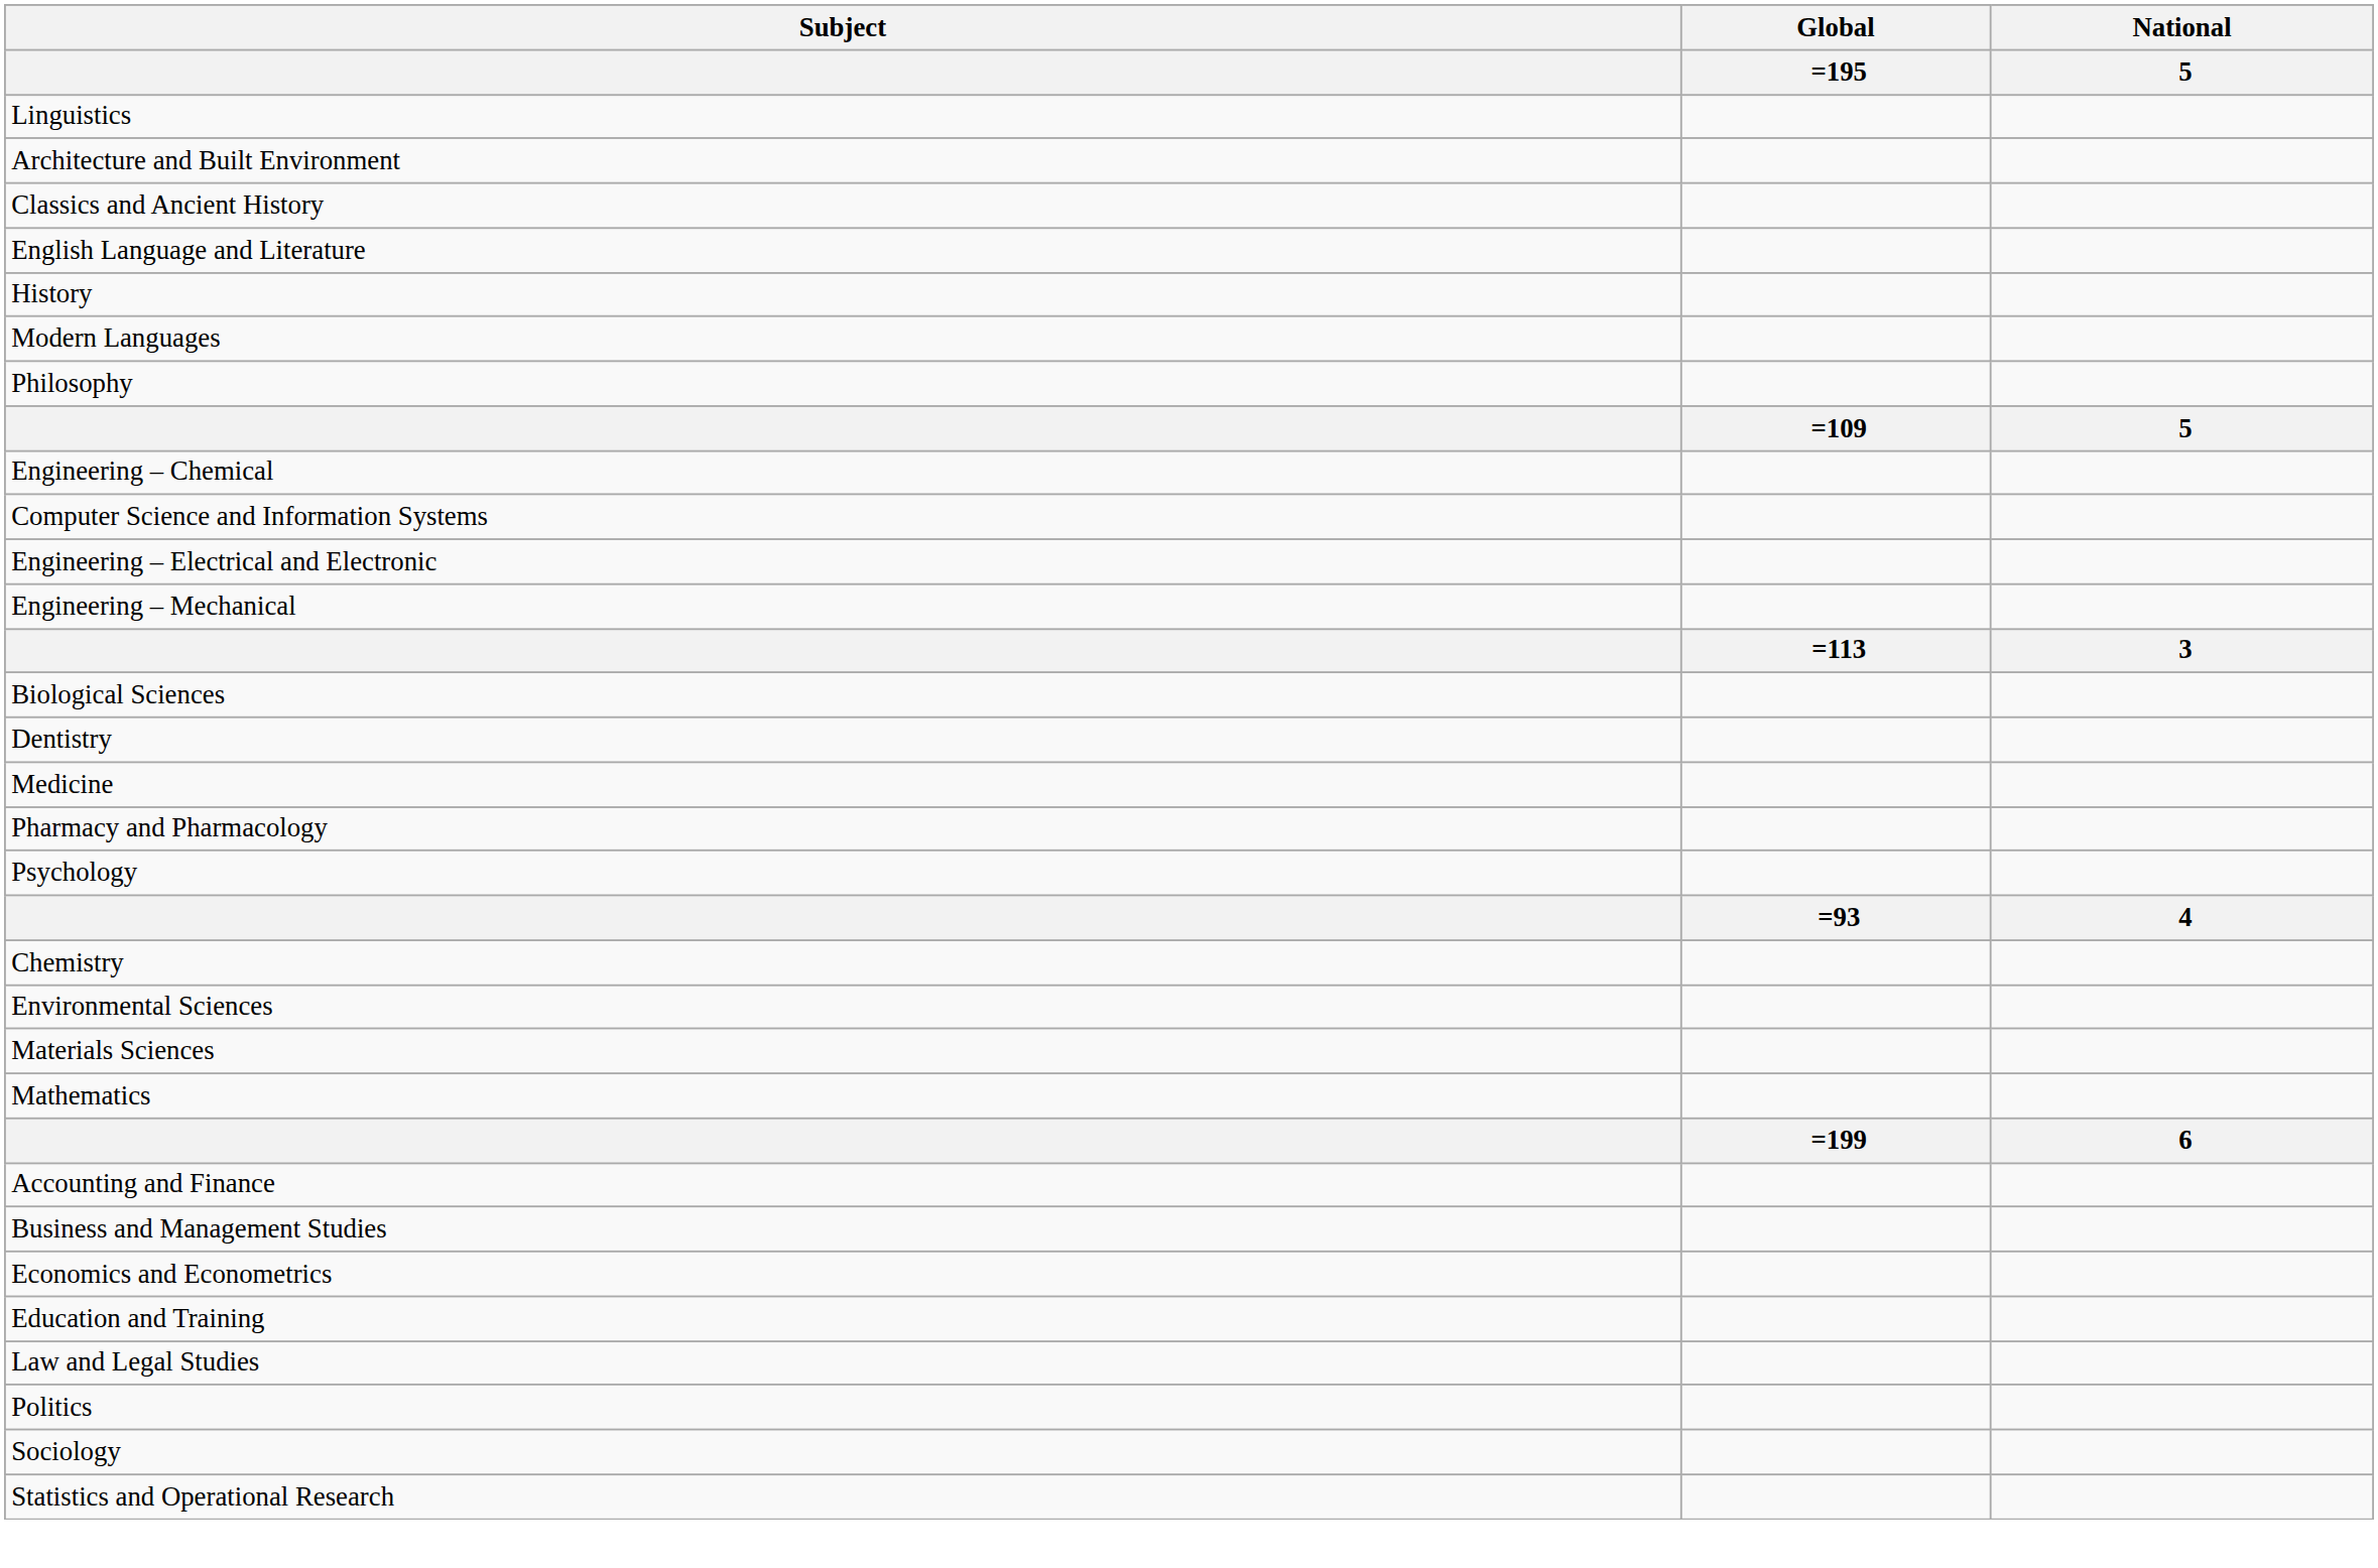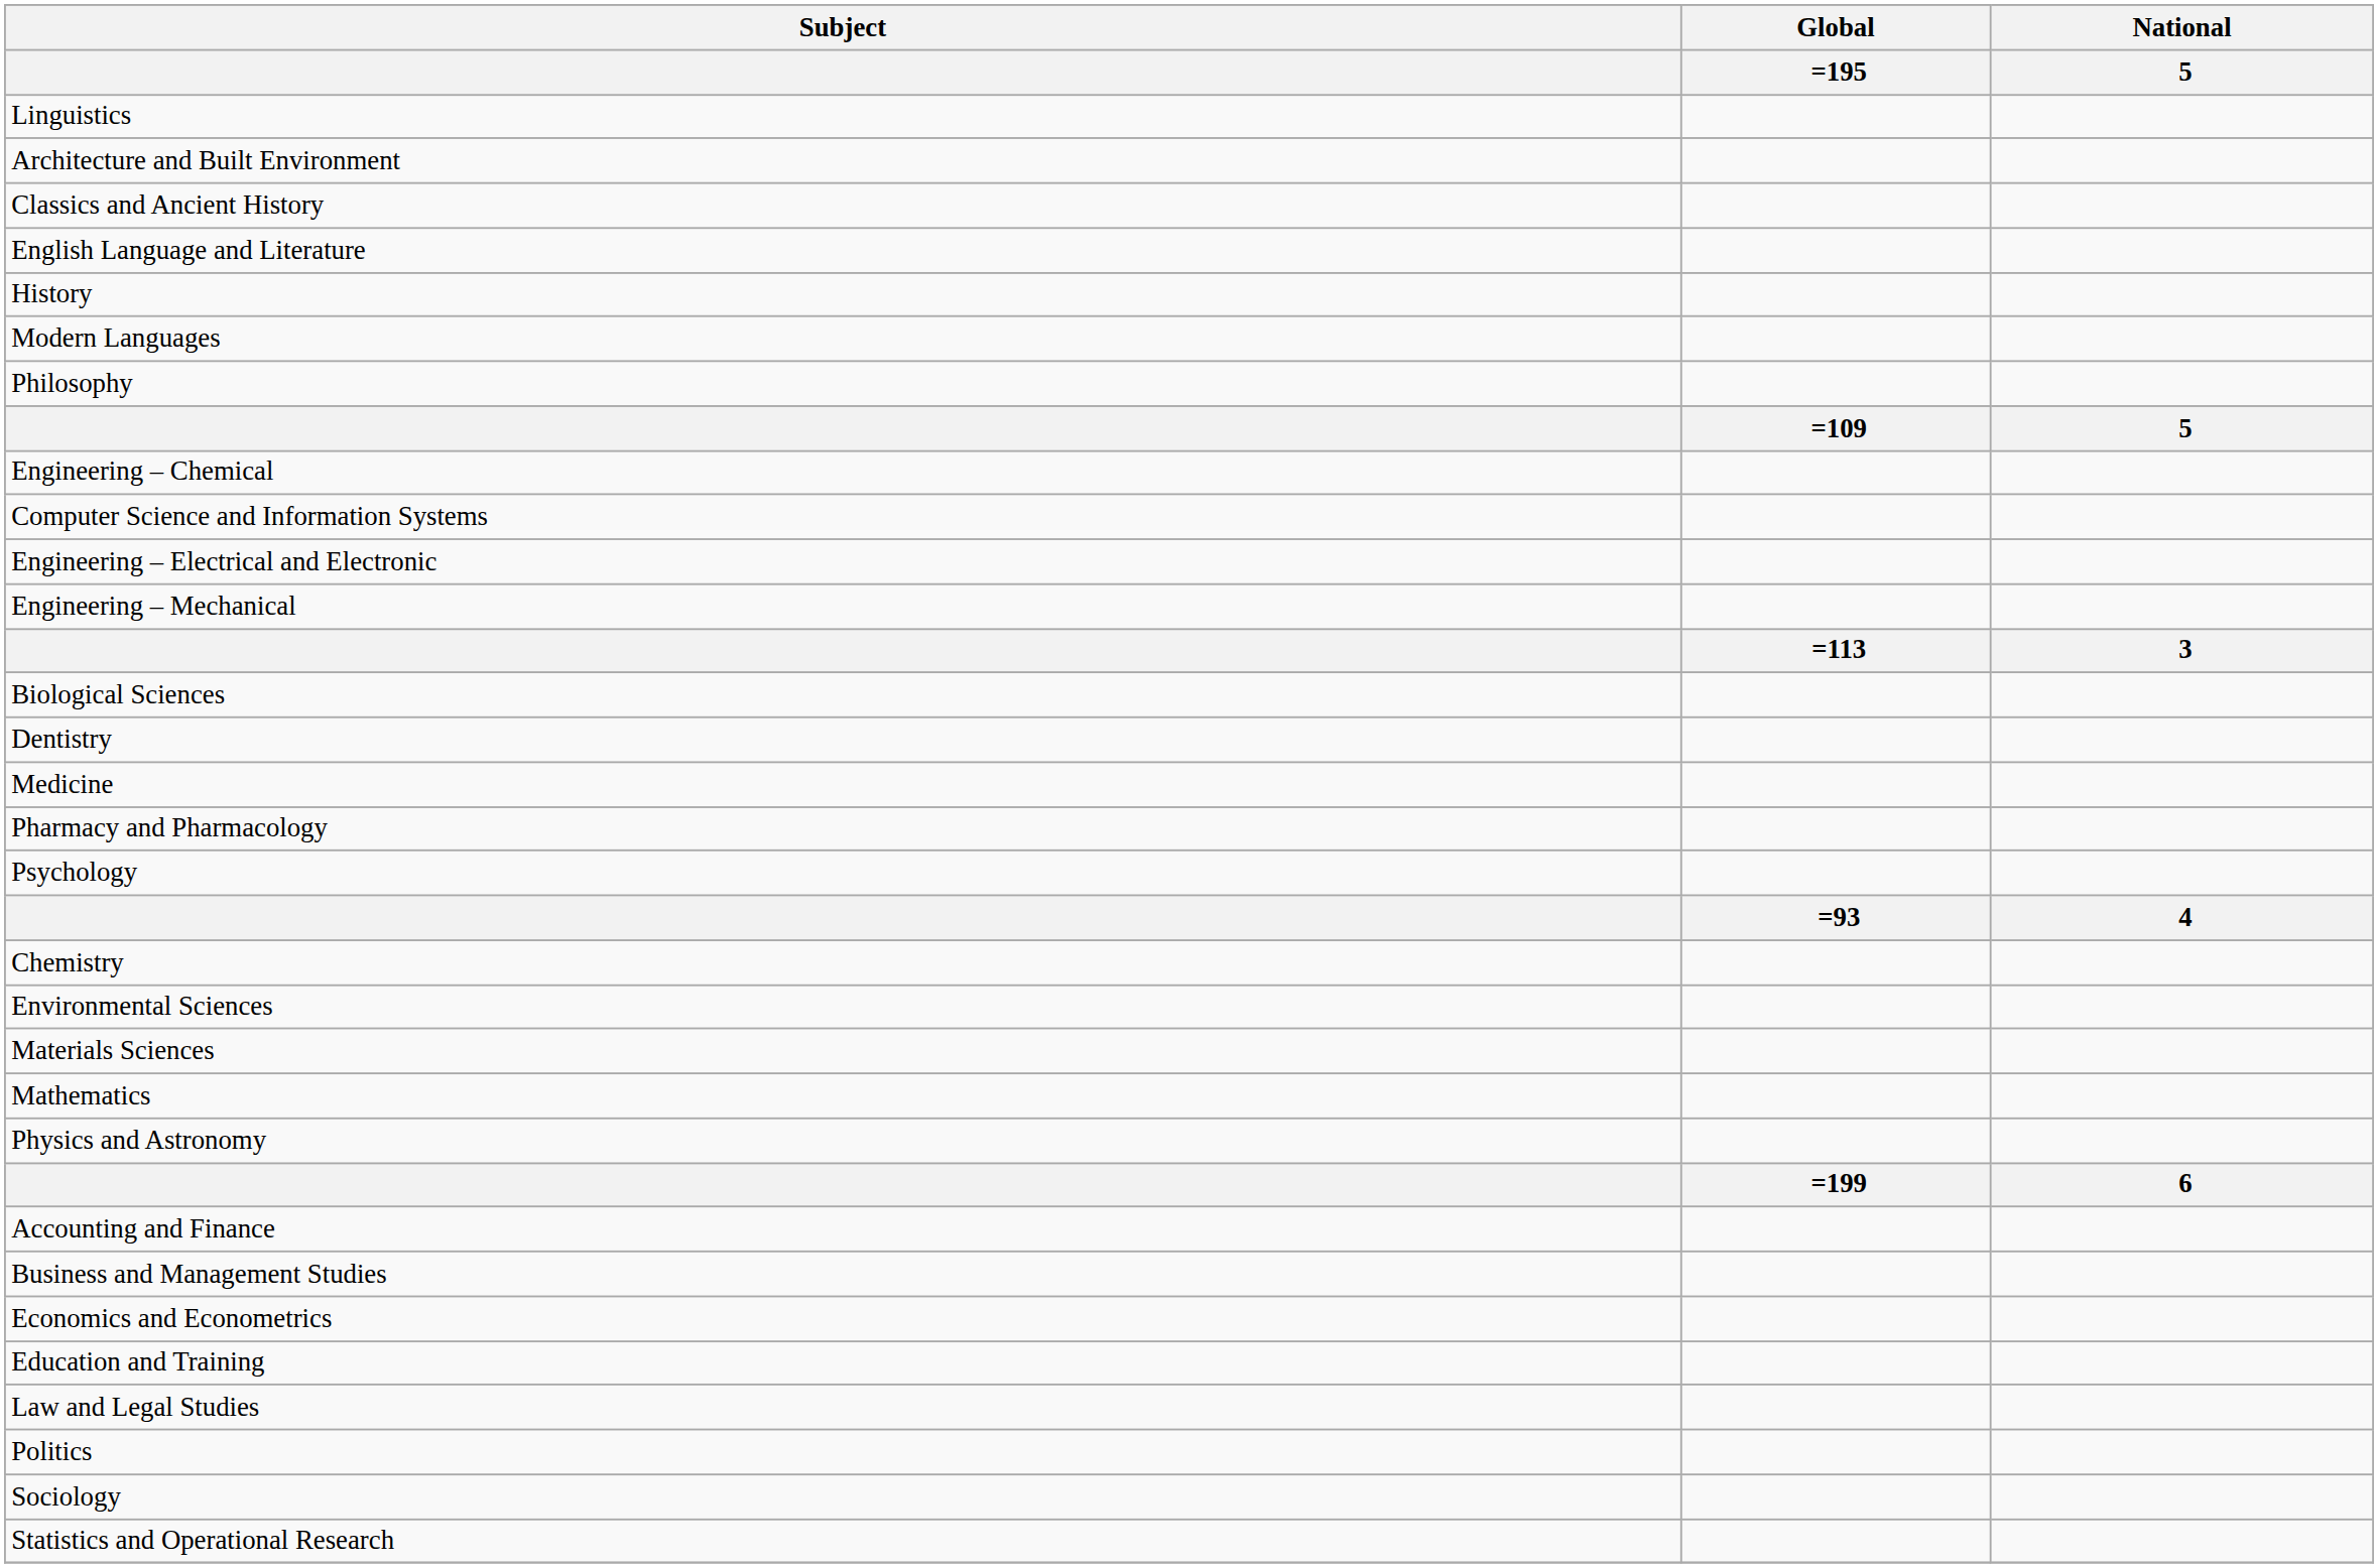+ row: Physics and Astronomy
